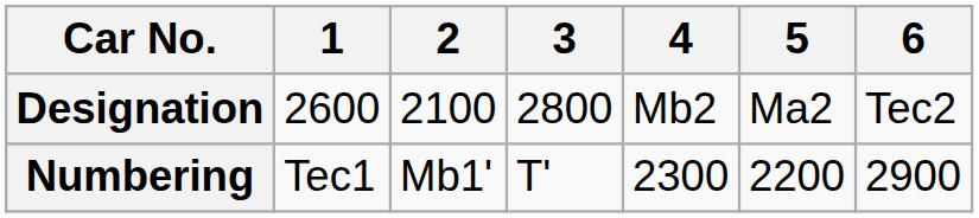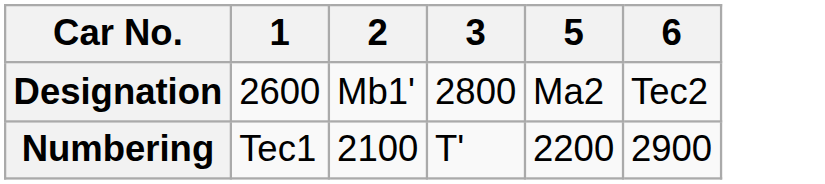- column: 4 | Mb2 | 2300
Designation | 2: 2100 -> Mb1'
Numbering | 2: Mb1' -> 2100
